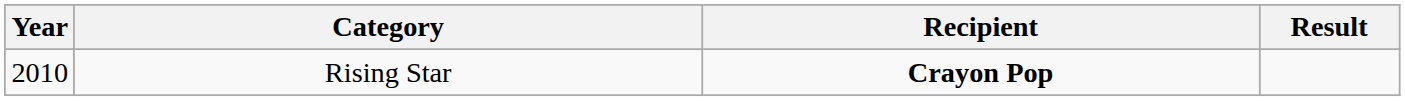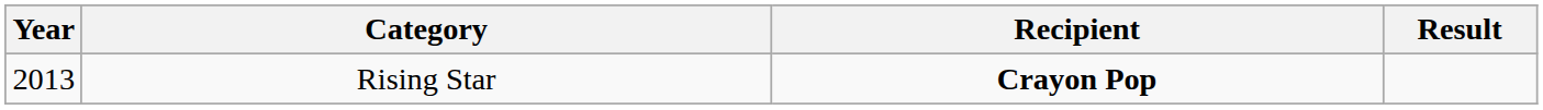Rising Star | Year: 2010 -> 2013
